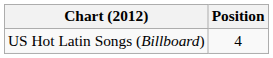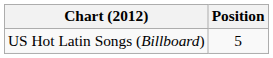US Hot Latin Songs (Billboard) | Position: 4 -> 5
